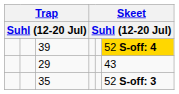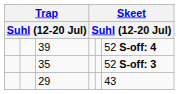39 | column 6: gold background -> no background
rows swapped: 35 <-> 29
